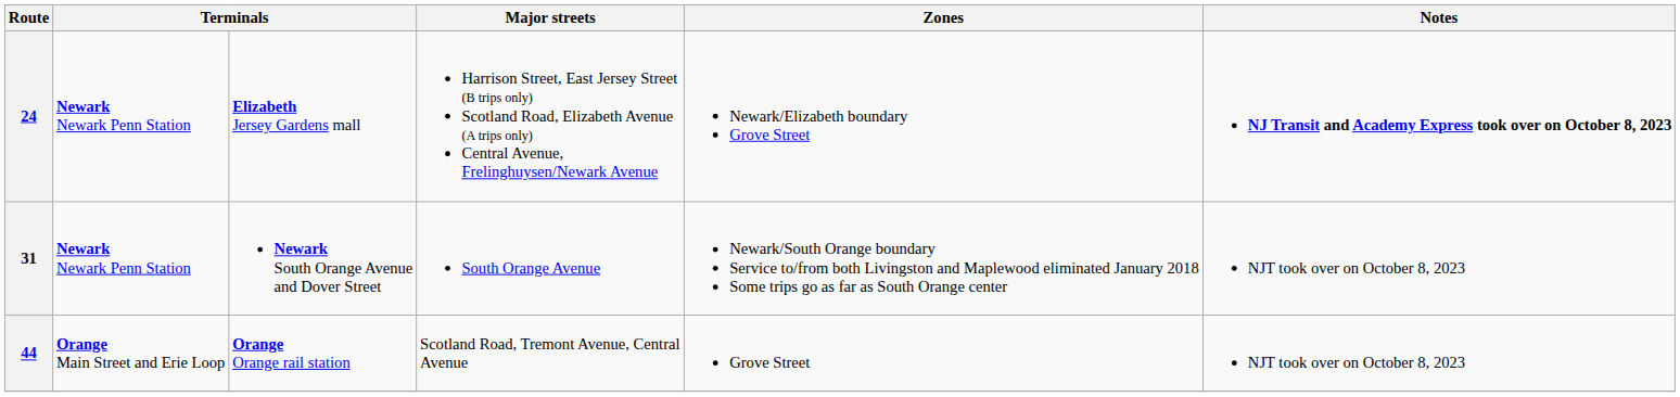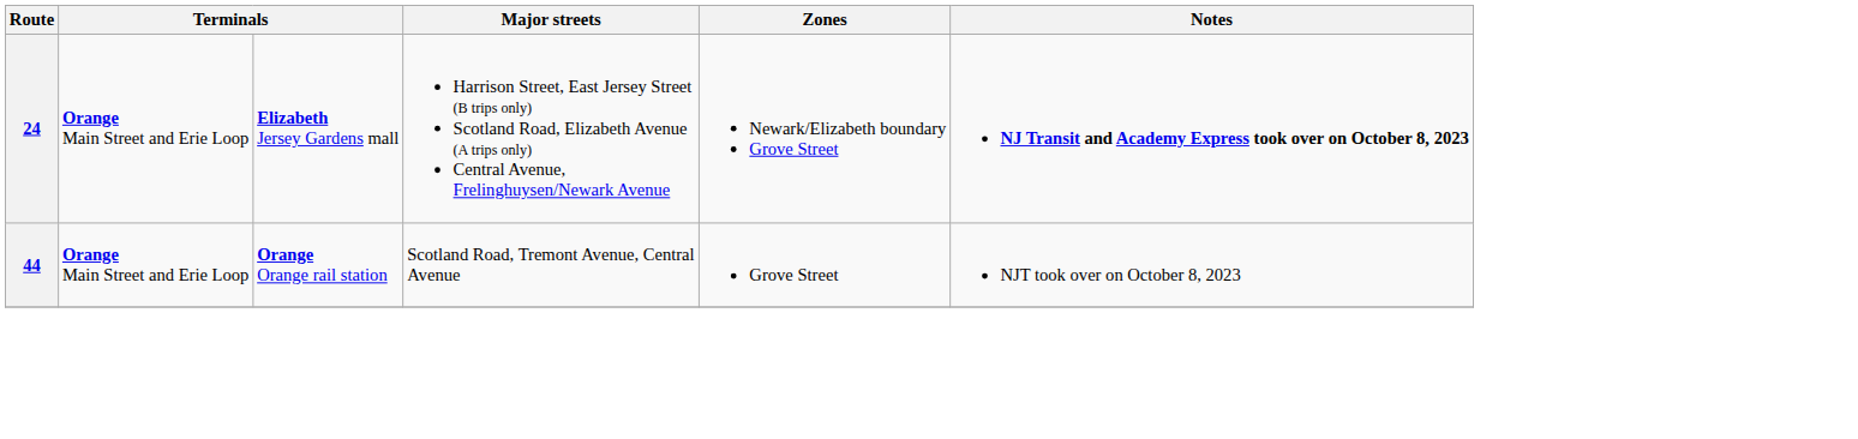24 | column 2: Newark Newark Penn Station -> Orange Main Street and Erie Loop
- row: 31 | Newark Newark Penn Station | Newark South Orange Avenue and Dover Street | South Orange Avenue | Newark/South Orange boundary Service to/from both Livingston and Maplewood eliminated January 2018 Some trips go as far as South Orange center | NJT took over on October 8, 2023
